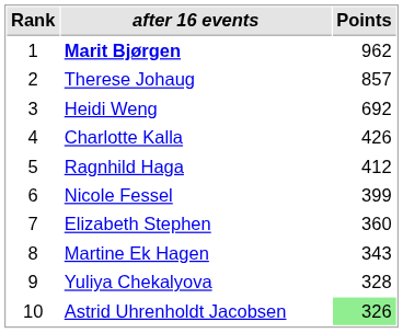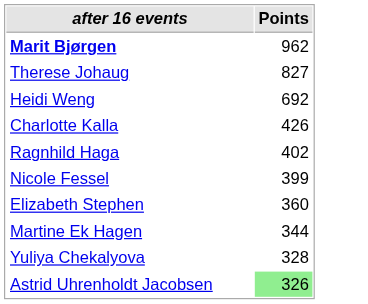- column: Rank | 1 | 2 | 3 | 4 | 5 | 6 | 7 | 8 | 9 | 10
Therese Johaug | Points: 857 -> 827
Ragnhild Haga | Points: 412 -> 402
Martine Ek Hagen | Points: 343 -> 344
